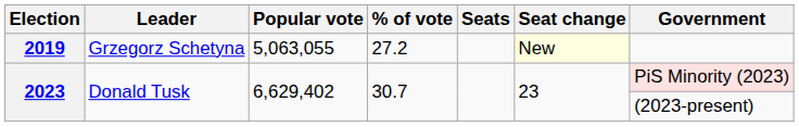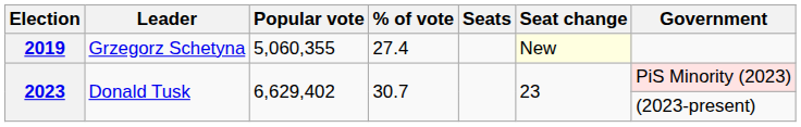2019 | Popular vote: 5,063,055 -> 5,060,355
2019 | % of vote: 27.2 -> 27.4
